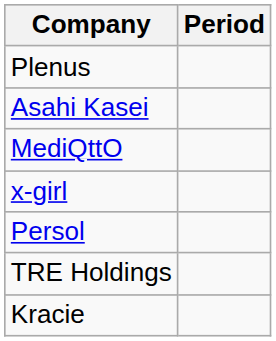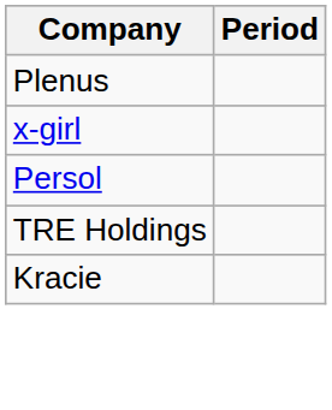- row: Asahi Kasei
- row: MediQttO
